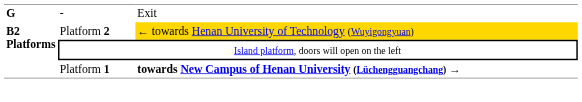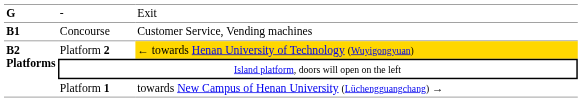+ row: B1 | Concourse | Customer Service, Vending machines
Platform 1 | column 3: bold -> normal
